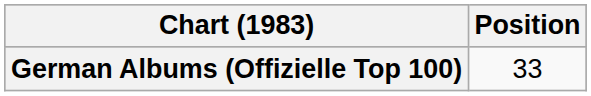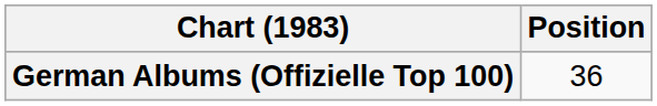German Albums (Offizielle Top 100) | Position: 33 -> 36
